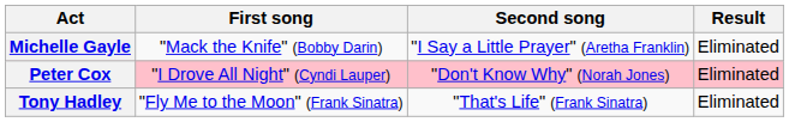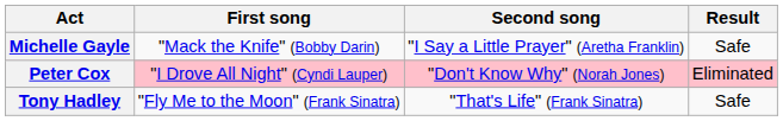Michelle Gayle | Result: Eliminated -> Safe
Tony Hadley | Result: Eliminated -> Safe
